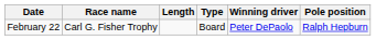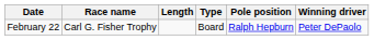columns swapped: Pole position <-> Winning driver
